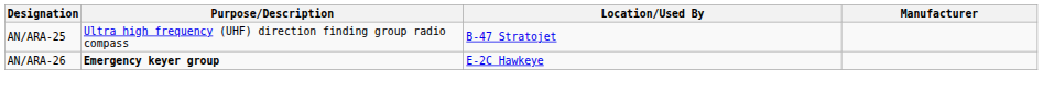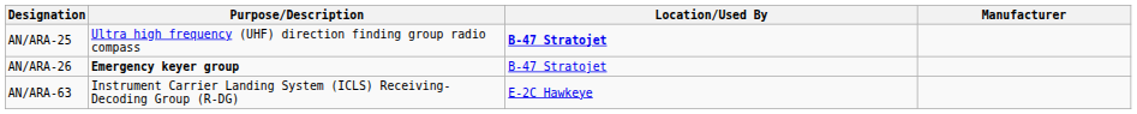AN/ARA-25 | Location/Used By: normal -> bold
AN/ARA-26 | Location/Used By: E-2C Hawkeye -> B-47 Stratojet
+ row: AN/ARA-63 | Instrument Carrier Landing System (ICLS) Receiving-Decoding Group (R-DG) | E-2C Hawkeye
